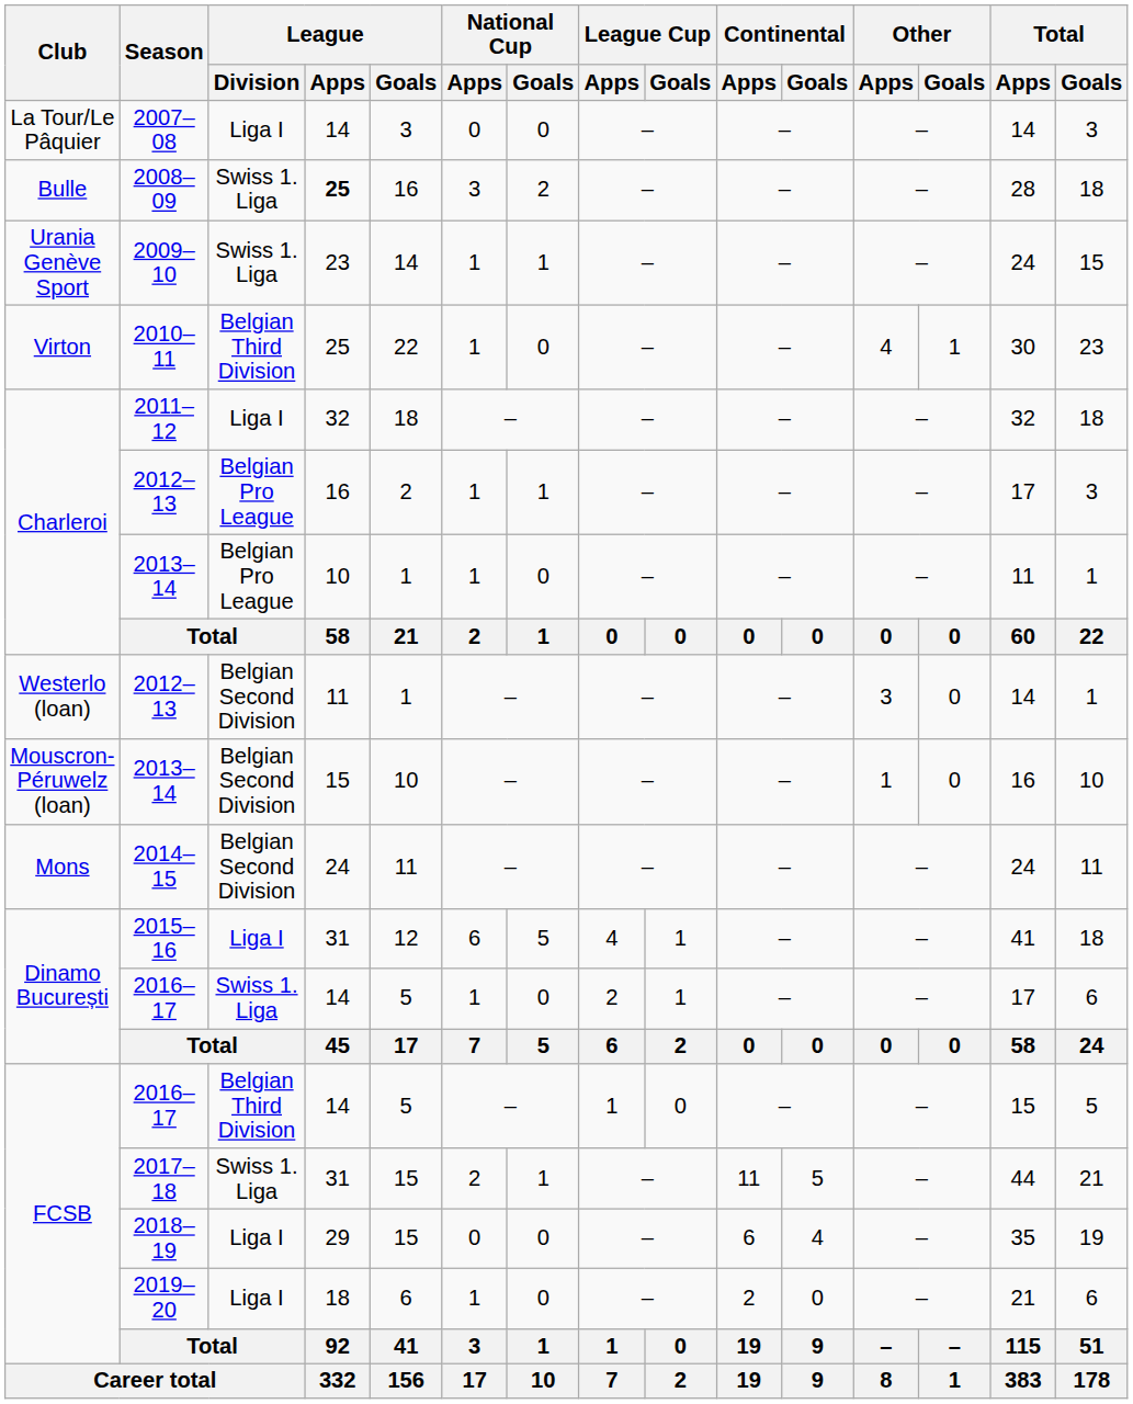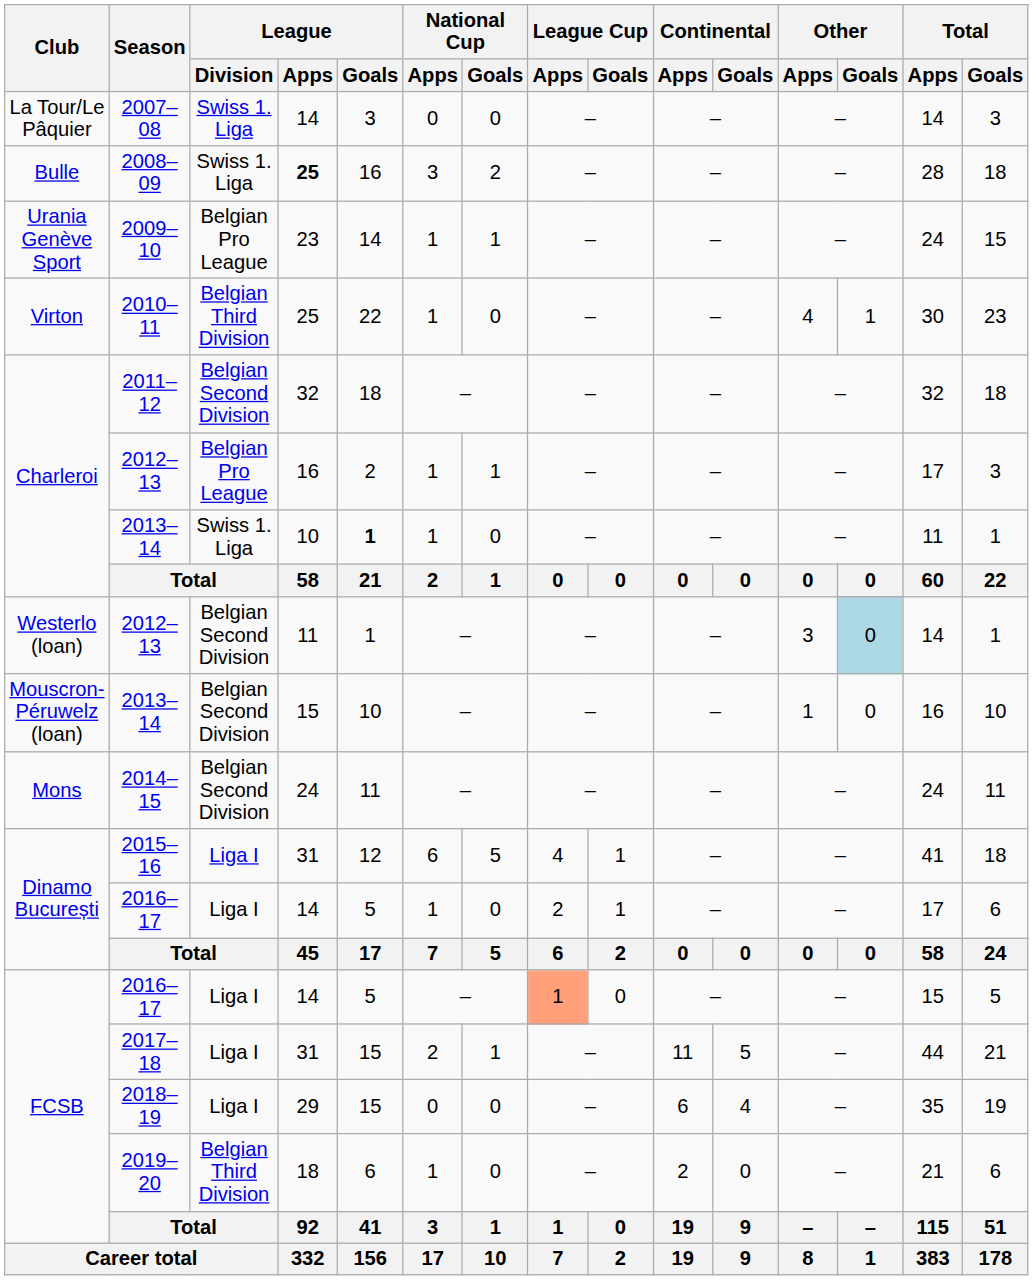2007–08 | League / Division: Liga I -> Swiss 1. Liga
2009–10 | League / Division: Swiss 1. Liga -> Belgian Pro League
2011–12 | League / Division: Liga I -> Belgian Second Division
Charleroi / 2013–14 | League / Division: Belgian Pro League -> Swiss 1. Liga
Charleroi / 2013–14 | League / Goals: normal -> bold
Westerlo (loan) / 2012–13 | Other / Goals: no background -> lightblue background
Dinamo București / 2016–17 | League / Division: Swiss 1. Liga -> Liga I
FCSB / 2016–17 | League / Division: Belgian Third Division -> Liga I
FCSB / 2016–17 | League Cup / Apps: no background -> lightsalmon background
2017–18 | League / Division: Swiss 1. Liga -> Liga I
2019–20 | League / Division: Liga I -> Belgian Third Division
